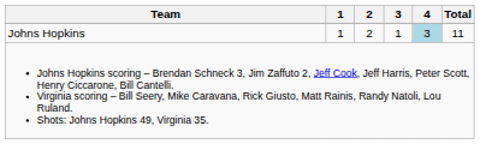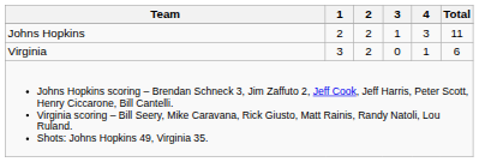Johns Hopkins | 1: 1 -> 2
Johns Hopkins | 4: lightblue background -> no background
+ row: Virginia | 3 | 2 | 0 | 1 | 6
